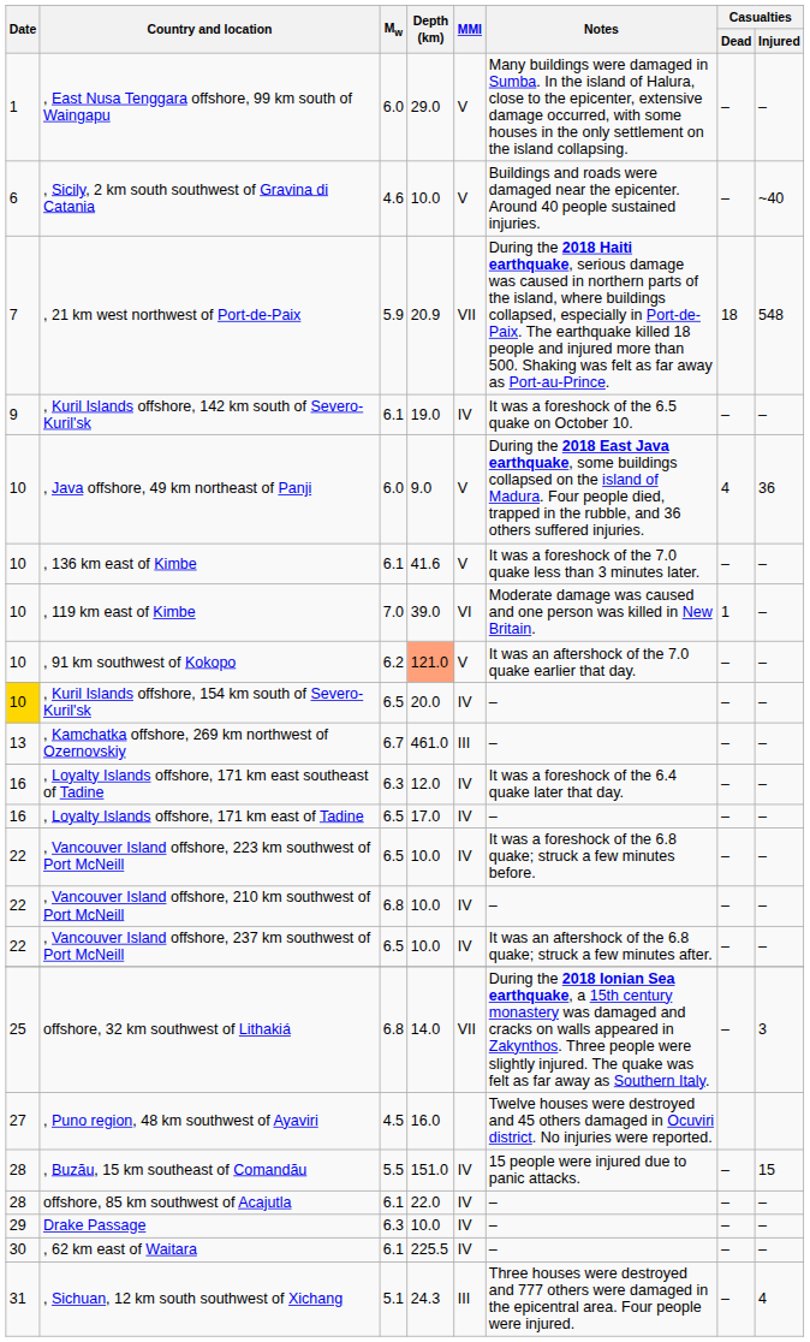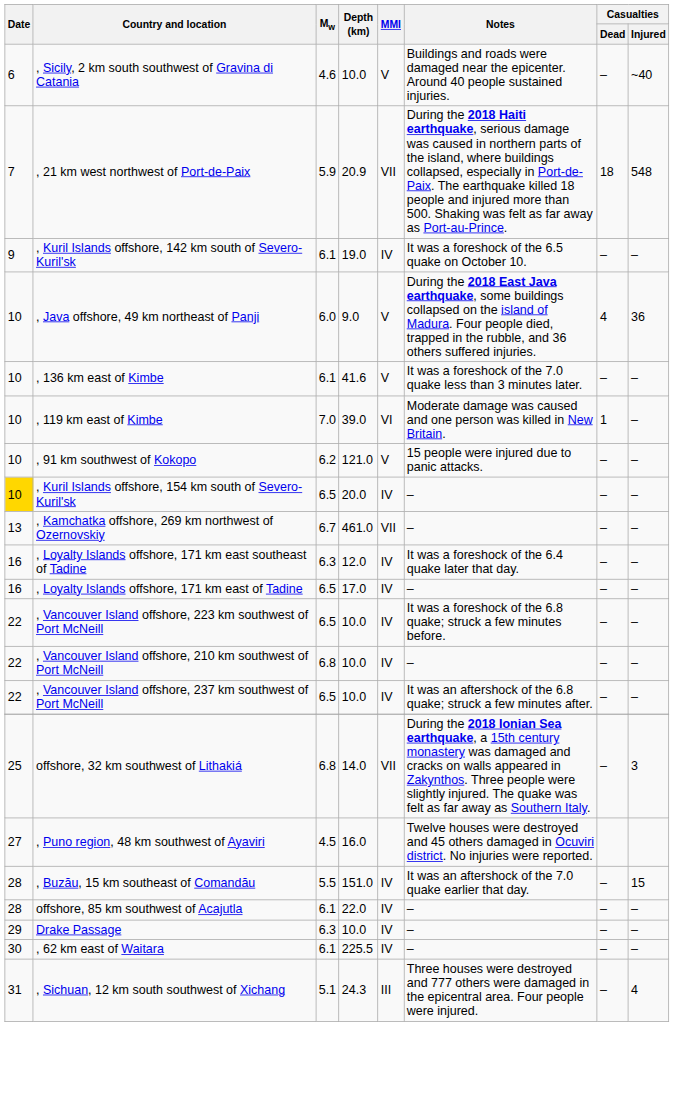- row: 1 | , East Nusa Tenggara offshore, 99 km south of Waingapu | 6.0 | 29.0 | V | Many buildings were damaged in Sumba. In the island of Halura, close to the epicenter, extensive damage occurred, with some houses in the only settlement on the island collapsing. | – | –
, 91 km southwest of Kokopo | Depth (km): lightsalmon background -> no background
, 91 km southwest of Kokopo | Notes: It was an aftershock of the 7.0 quake earlier that day. -> 15 people were injured due to panic attacks.
, Kamchatka offshore, 269 km northwest of Ozernovskiy | MMI: III -> VII
, Buzău, 15 km southeast of Comandău | Notes: 15 people were injured due to panic attacks. -> It was an aftershock of the 7.0 quake earlier that day.
